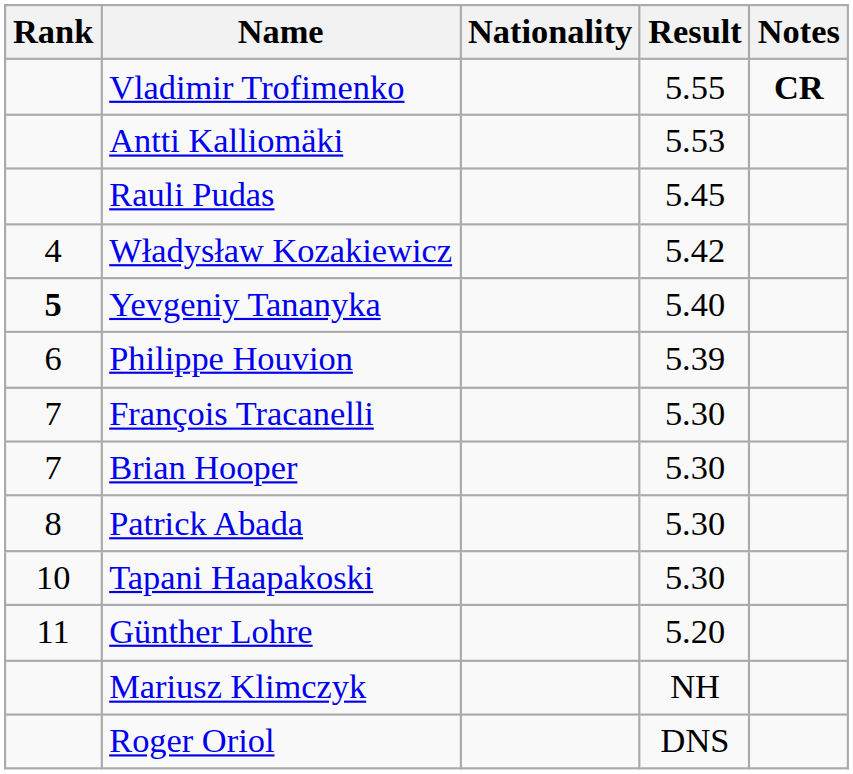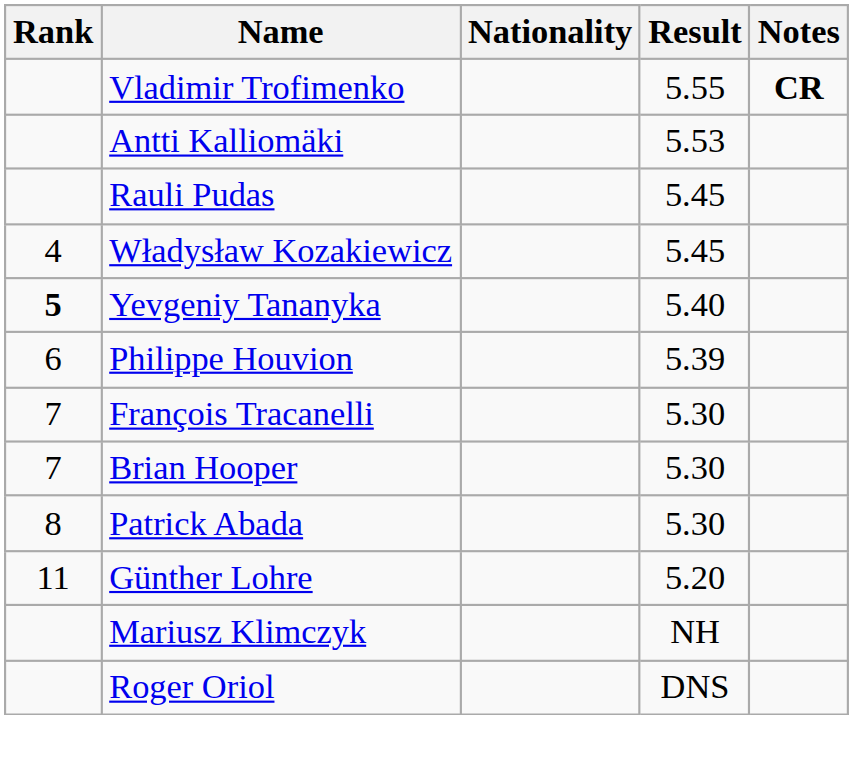Władysław Kozakiewicz | Result: 5.42 -> 5.45
- row: 10 | Tapani Haapakoski | 5.30
